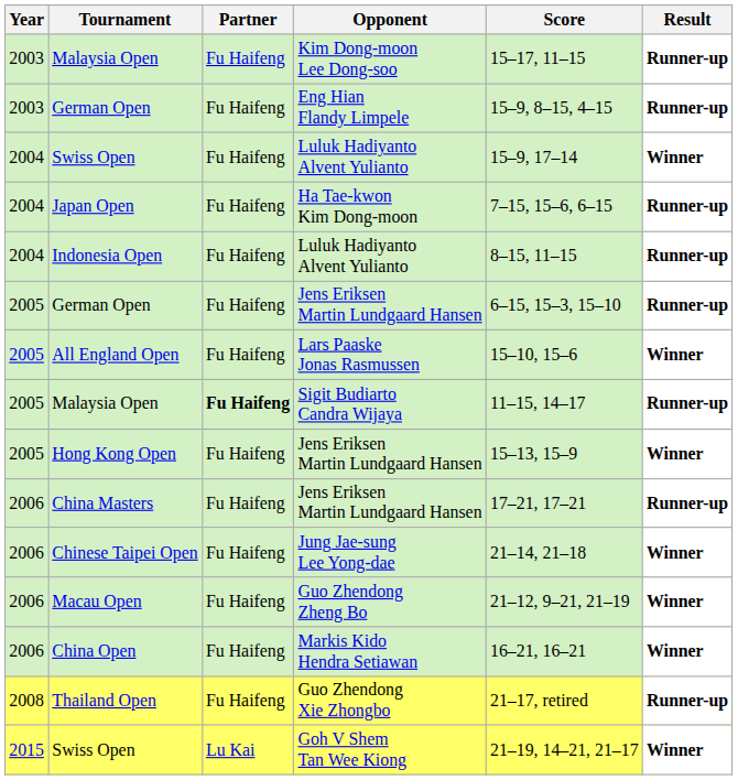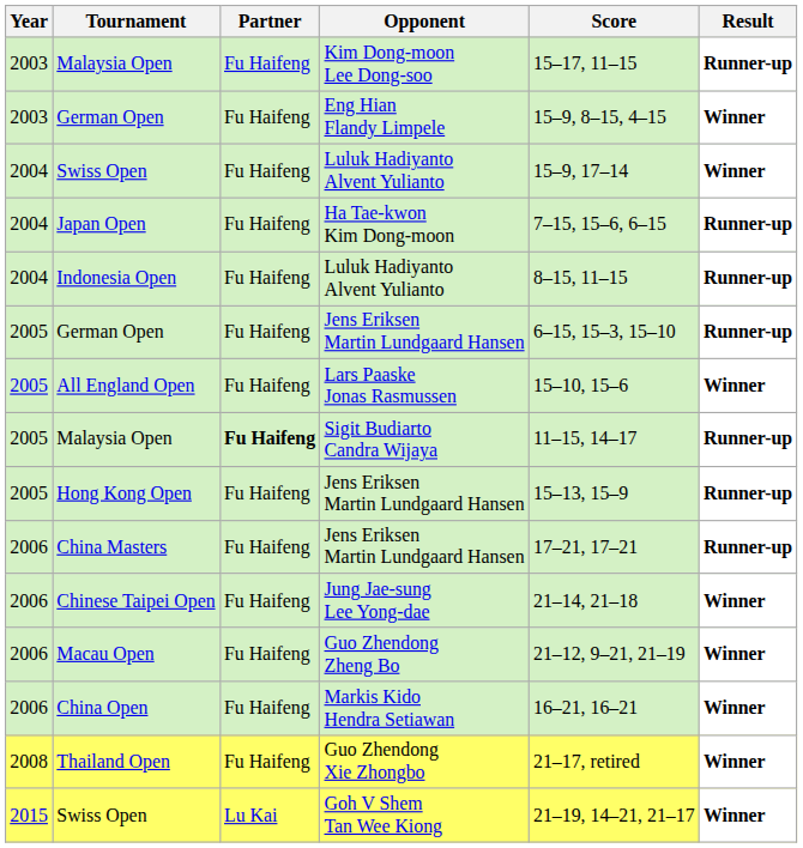German Open / Eng Hian Flandy Limpele | Result: Runner-up -> Winner
Hong Kong Open | Result: Winner -> Runner-up
Thailand Open | Result: Runner-up -> Winner
